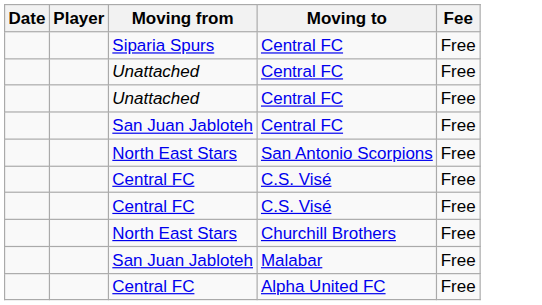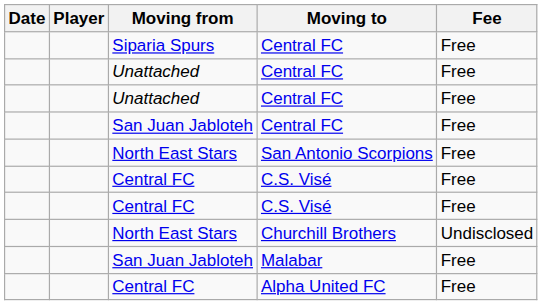Churchill Brothers | Fee: Free -> Undisclosed
